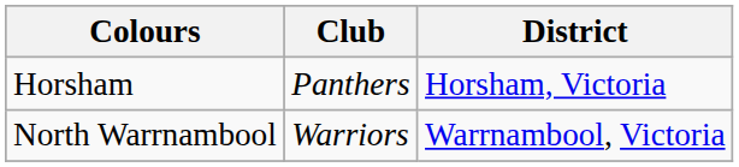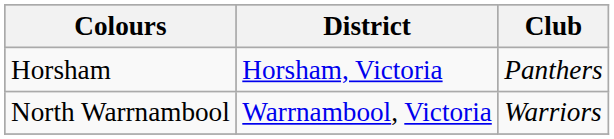columns swapped: Club <-> District
